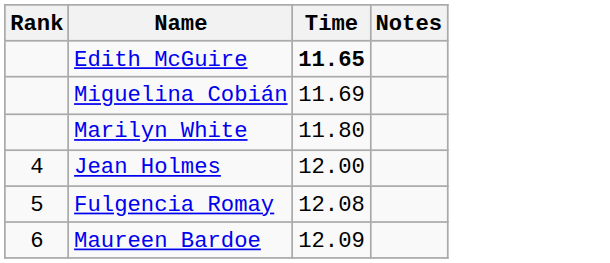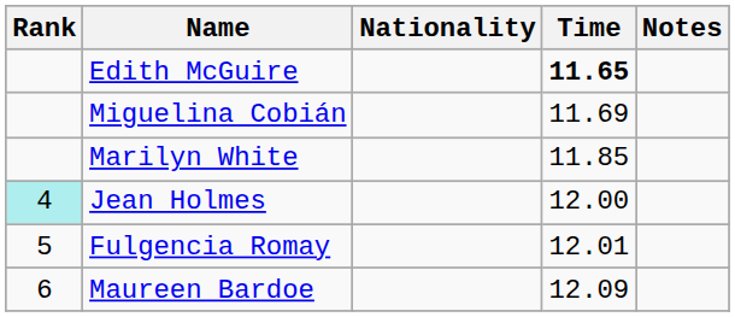+ column: Nationality
Marilyn White | Time: 11.80 -> 11.85
Jean Holmes | Rank: no background -> paleturquoise background
Fulgencia Romay | Time: 12.08 -> 12.01
